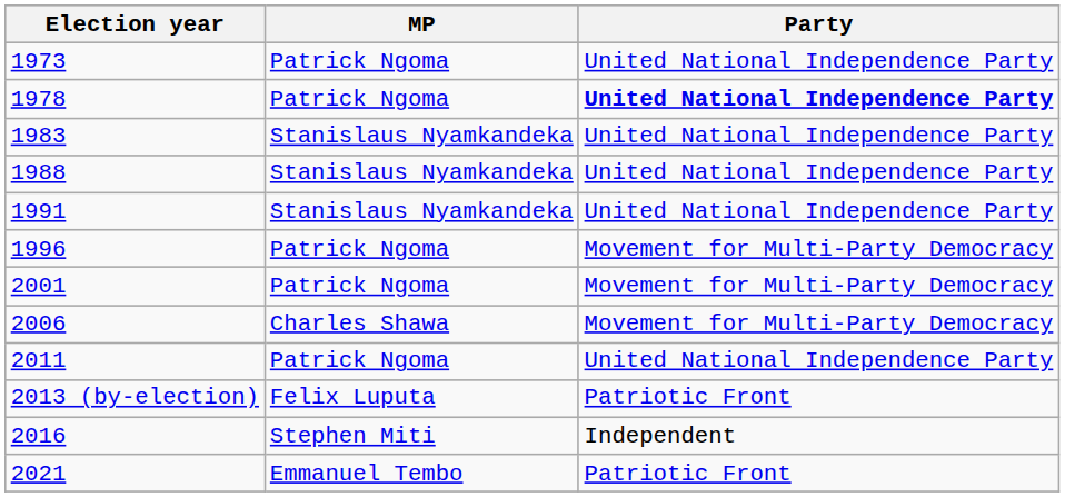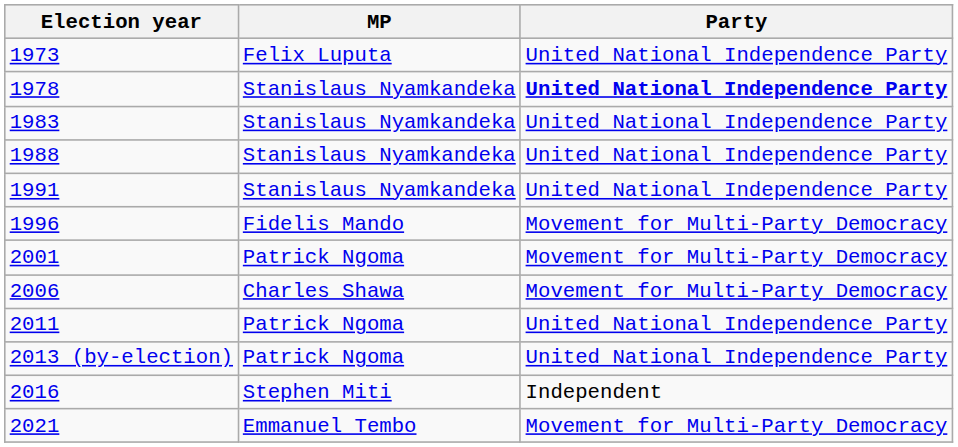1973 | MP: Patrick Ngoma -> Felix Luputa
1978 | MP: Patrick Ngoma -> Stanislaus Nyamkandeka
1996 | MP: Patrick Ngoma -> Fidelis Mando
2013 (by-election) | MP: Felix Luputa -> Patrick Ngoma
2013 (by-election) | Party: Patriotic Front -> United National Independence Party
2021 | Party: Patriotic Front -> Movement for Multi-Party Democracy
